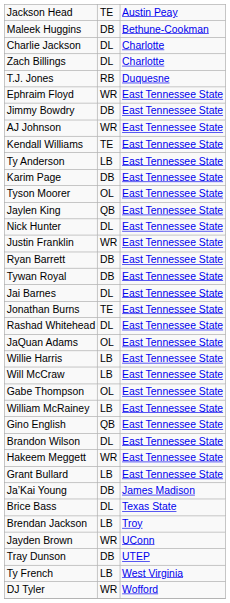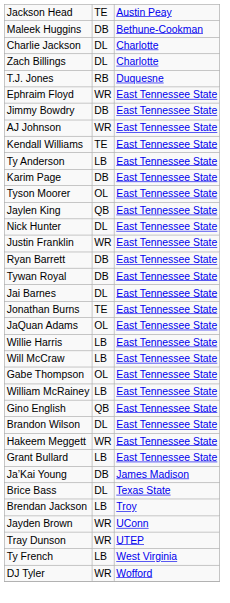- row: Rashad Whitehead | DL | East Tennessee State
Tray Dunson | column 2: DB -> WR
